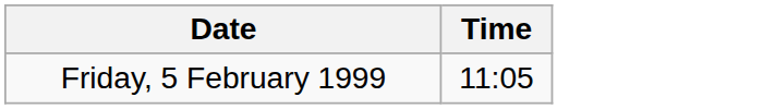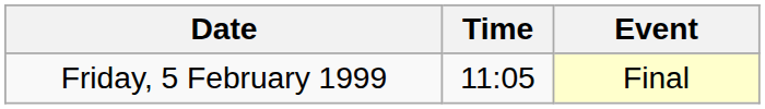+ column: Event | Final
